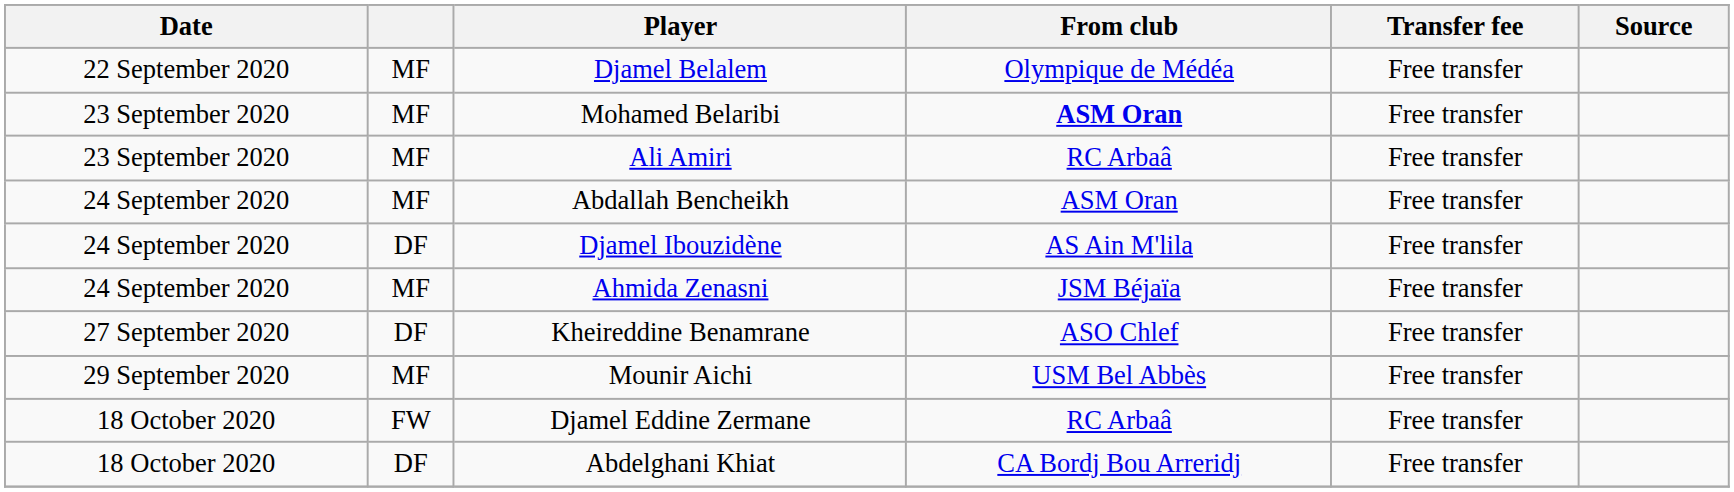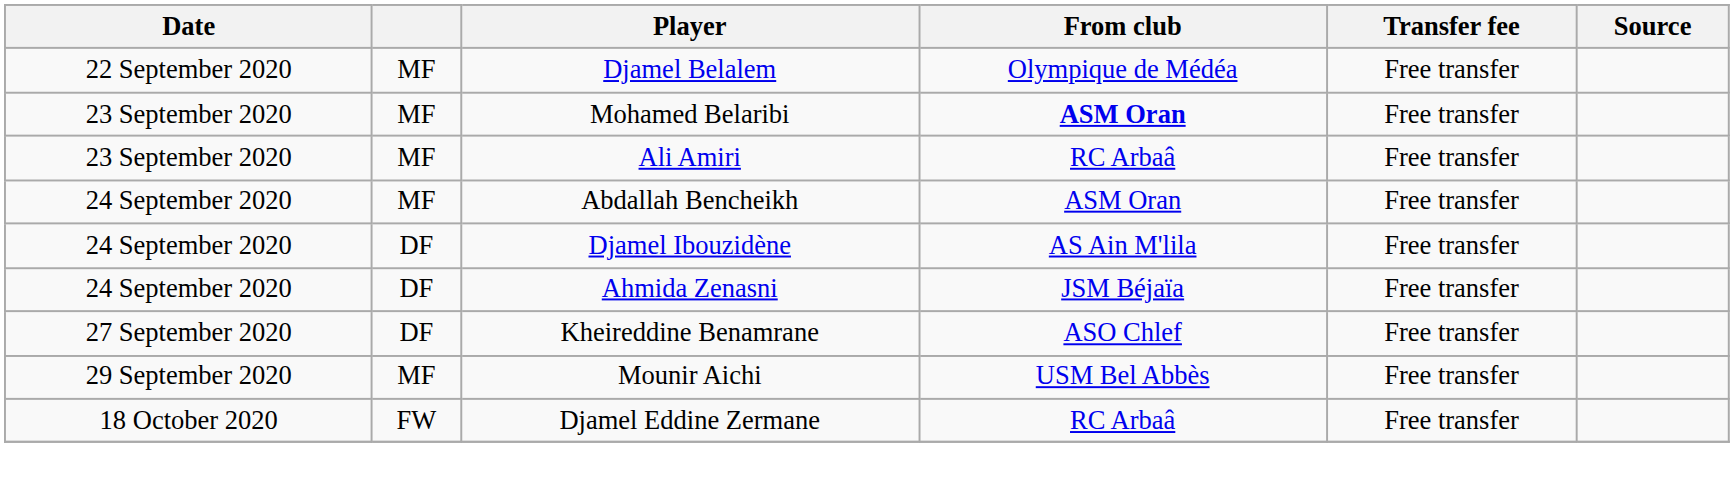Ahmida Zenasni | column 2: MF -> DF
- row: 18 October 2020 | DF | Abdelghani Khiat | CA Bordj Bou Arreridj | Free transfer
